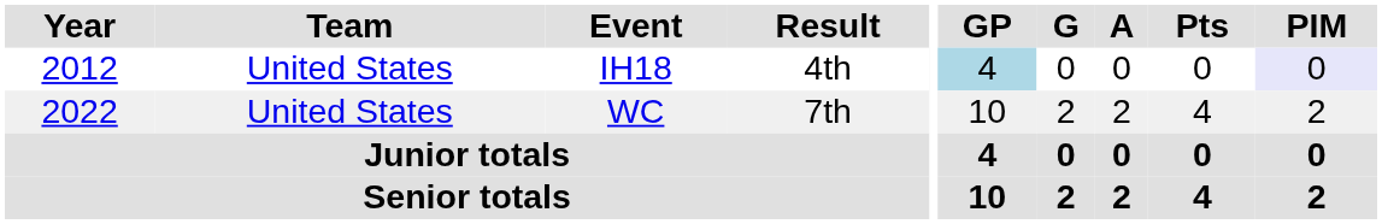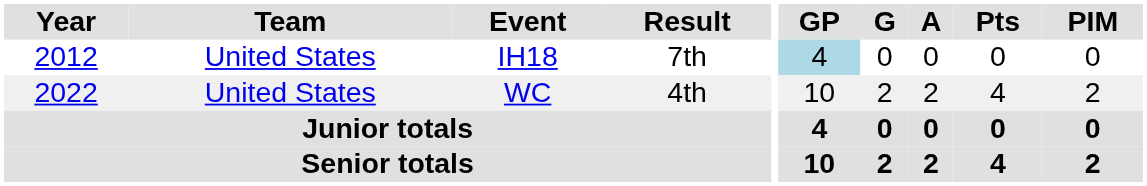IH18 | Result: 4th -> 7th
IH18 | PIM: lavender background -> no background
WC | Result: 7th -> 4th
